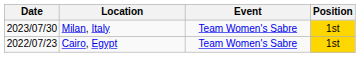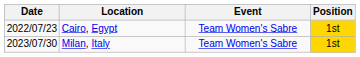rows swapped: Cairo, Egypt <-> Milan, Italy
